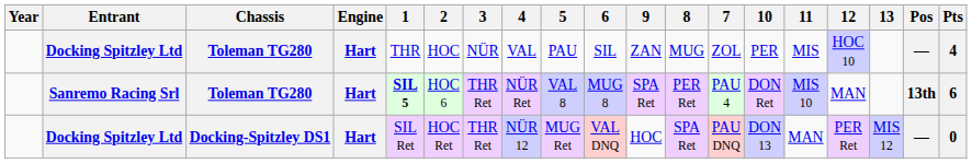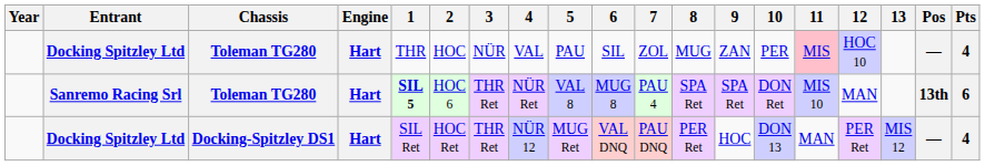columns swapped: 7 <-> 9
Docking Spitzley Ltd / Toleman TG280 | 11: no background -> pink background
Sanremo Racing Srl | 8: PER Ret -> SPA Ret
Docking Spitzley Ltd / Docking-Spitzley DS1 | 8: SPA Ret -> PER Ret
Docking Spitzley Ltd / Docking-Spitzley DS1 | Pts: 0 -> 4
